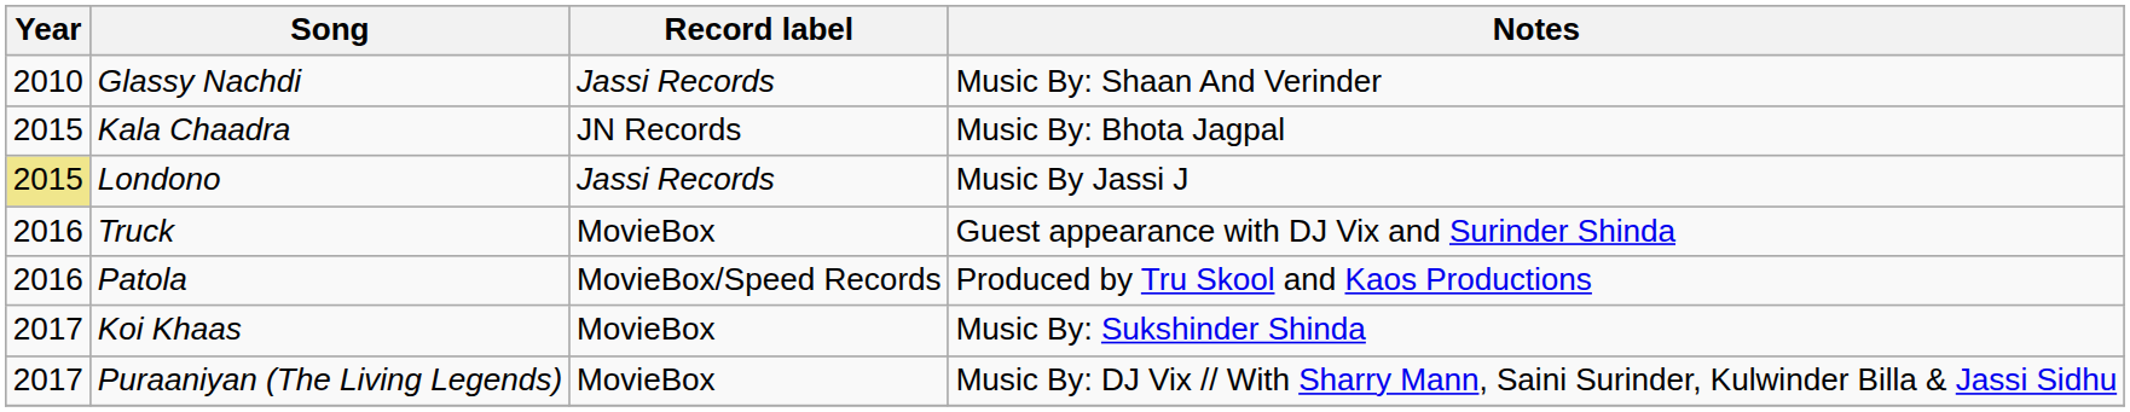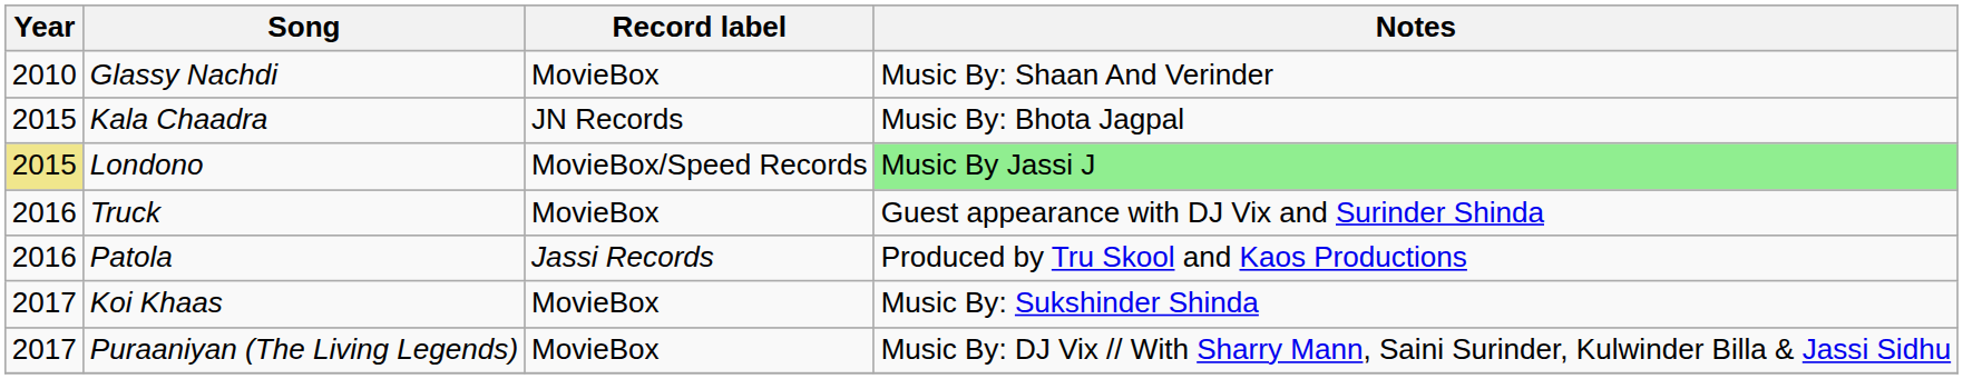Glassy Nachdi | Record label: Jassi Records -> MovieBox
Londono | Record label: Jassi Records -> MovieBox/Speed Records
Londono | Notes: no background -> lightgreen background
Patola | Record label: MovieBox/Speed Records -> Jassi Records
